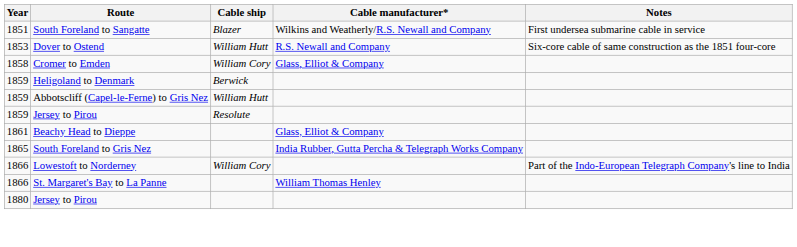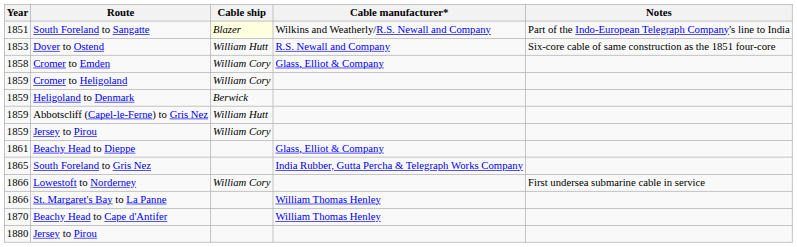South Foreland to Sangatte | Cable ship: no background -> lightyellow background
South Foreland to Sangatte | Notes: First undersea submarine cable in service -> Part of the Indo-European Telegraph Company's line to India
+ row: 1859 | Cromer to Heligoland | William Cory
1859 / Jersey to Pirou | Cable ship: Resolute -> William Cory
Lowestoft to Norderney | Notes: Part of the Indo-European Telegraph Company's line to India -> First undersea submarine cable in service
+ row: 1870 | Beachy Head to Cape d'Antifer | William Thomas Henley
